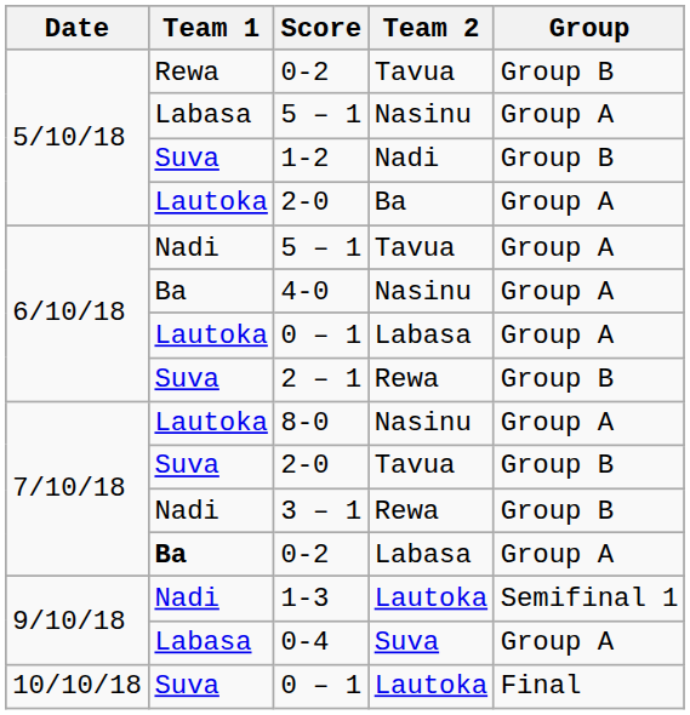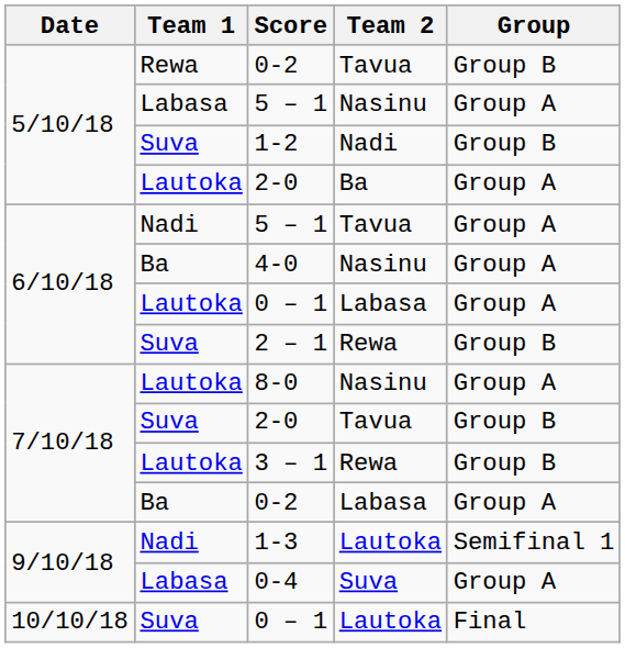3 – 1 | Team 1: Nadi -> Lautoka
0-2 / Labasa | Team 1: bold -> normal
